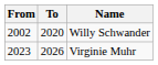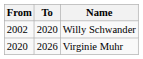Virginie Muhr | From: 2023 -> 2020
